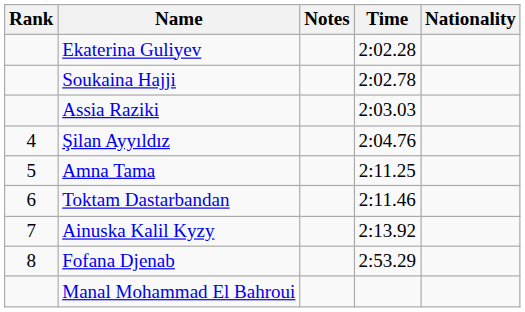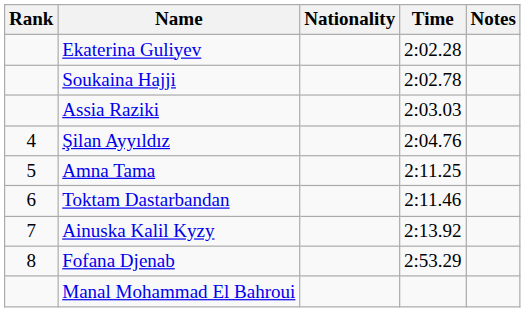columns swapped: Nationality <-> Notes
